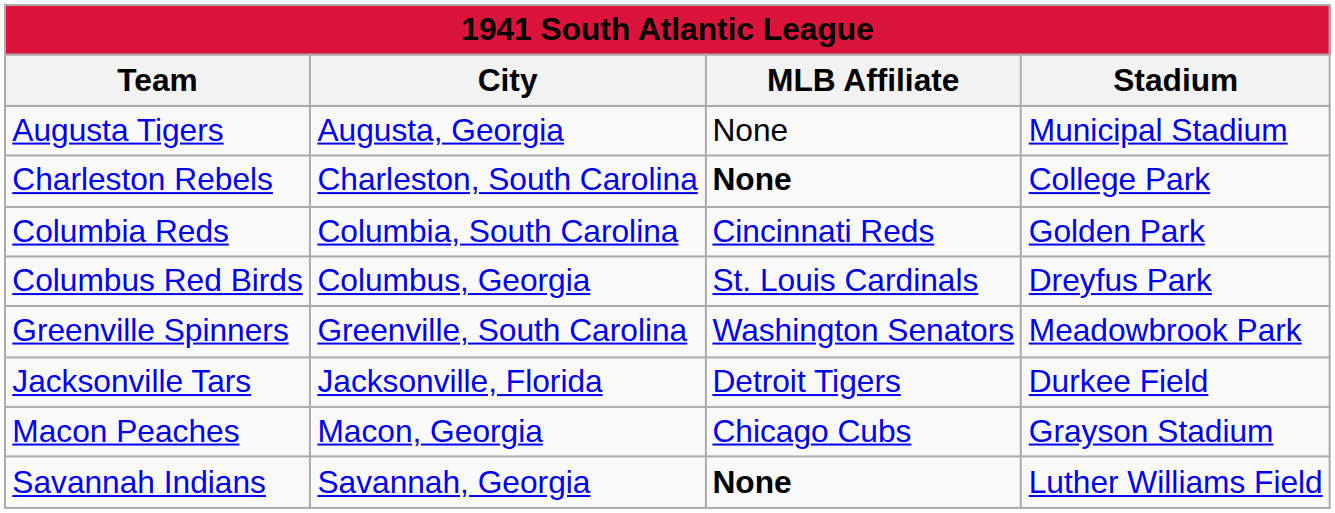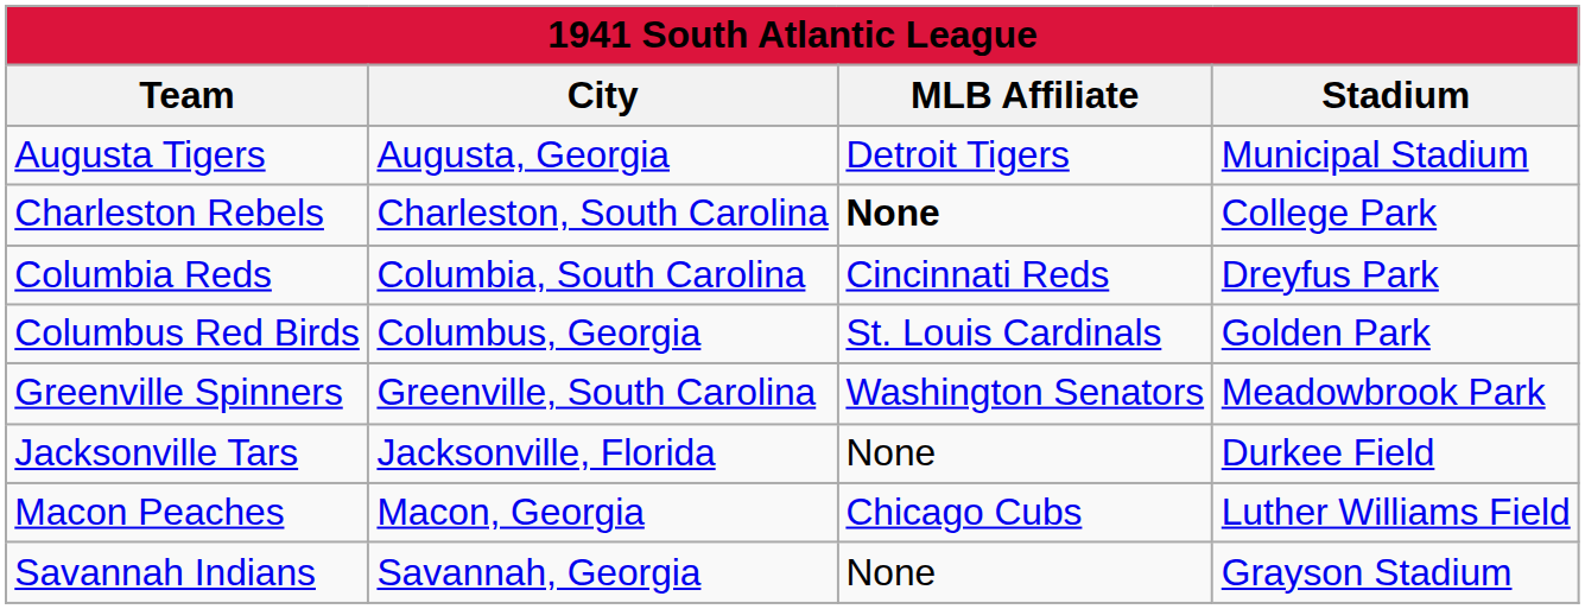Augusta Tigers | MLB Affiliate: None -> Detroit Tigers
Columbia Reds | Stadium: Golden Park -> Dreyfus Park
Columbus Red Birds | Stadium: Dreyfus Park -> Golden Park
Jacksonville Tars | MLB Affiliate: Detroit Tigers -> None
Macon Peaches | Stadium: Grayson Stadium -> Luther Williams Field
Savannah Indians | MLB Affiliate: bold -> normal
Savannah Indians | Stadium: Luther Williams Field -> Grayson Stadium
